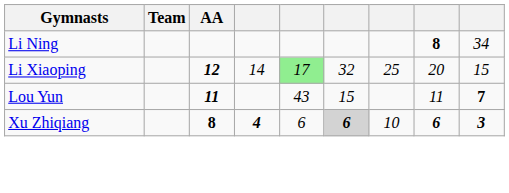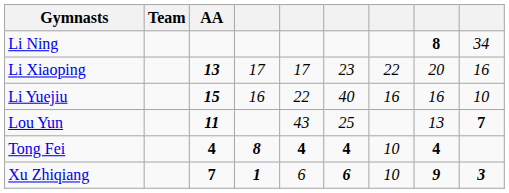Li Xiaoping | AA: 12 -> 13
Li Xiaoping | column 4: 14 -> 17
Li Xiaoping | column 5: lightgreen background -> no background
Li Xiaoping | column 6: 32 -> 23
Li Xiaoping | column 7: 25 -> 22
Li Xiaoping | column 9: 15 -> 16
+ row: Li Yuejiu | 15 | 16 | 22 | 40 | 16 | 16 | 10
Lou Yun | column 6: 15 -> 25
Lou Yun | column 8: 11 -> 13
+ row: Tong Fei | 4 | 8 | 4 | 4 | 10 | 4
Xu Zhiqiang | AA: 8 -> 7
Xu Zhiqiang | column 4: 4 -> 1
Xu Zhiqiang | column 6: lightgrey background -> no background
Xu Zhiqiang | column 8: 6 -> 9
